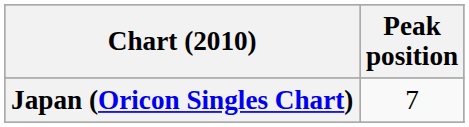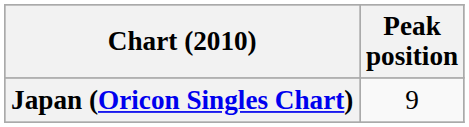Japan (Oricon Singles Chart) | Peak position: 7 -> 9
